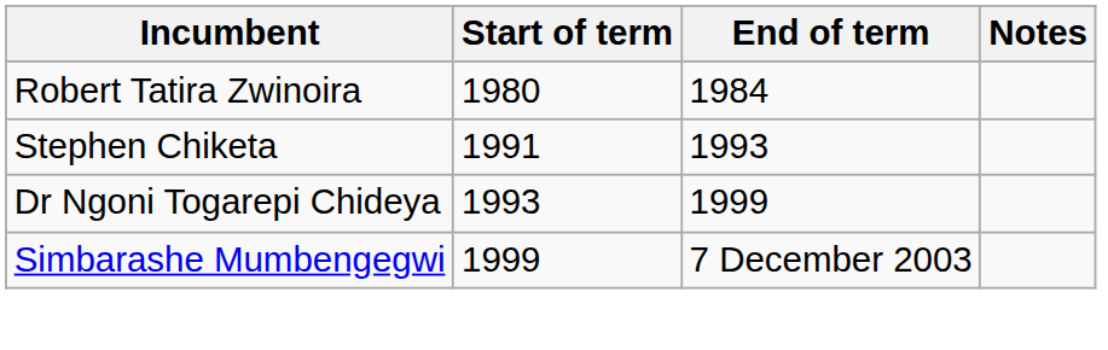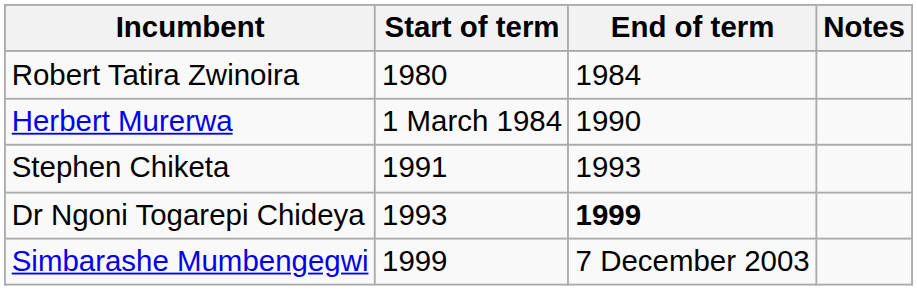+ row: Herbert Murerwa | 1 March 1984 | 1990
Dr Ngoni Togarepi Chideya | End of term: normal -> bold
